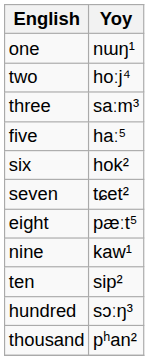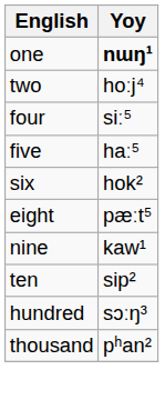one | Yoy: normal -> bold
- row: three | saːm³
+ row: four | siː⁵
- row: seven | tɕet²
